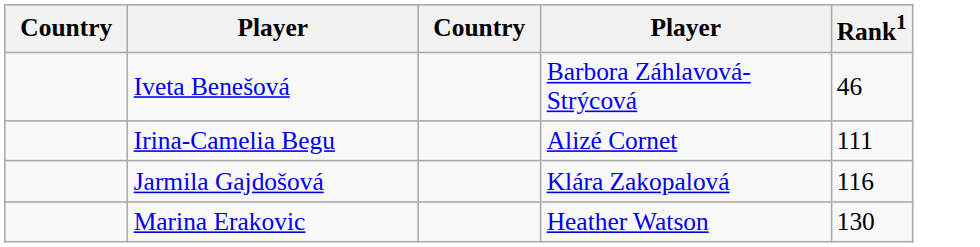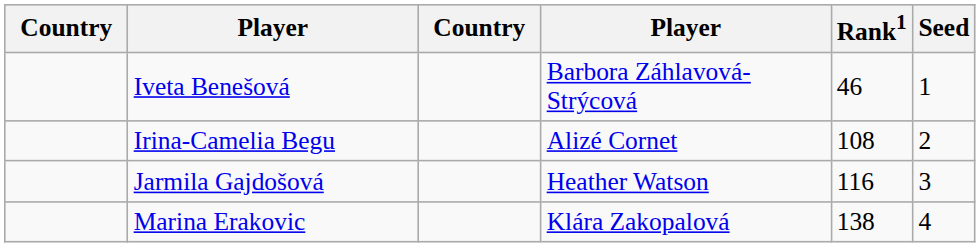+ column: Seed | 1 | 2 | 3 | 4
Irina-Camelia Begu | Rank1: 111 -> 108
Jarmila Gajdošová | column 4: Klára Zakopalová -> Heather Watson
Marina Erakovic | column 4: Heather Watson -> Klára Zakopalová
Marina Erakovic | Rank1: 130 -> 138
